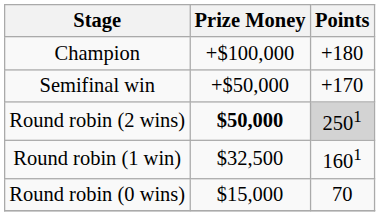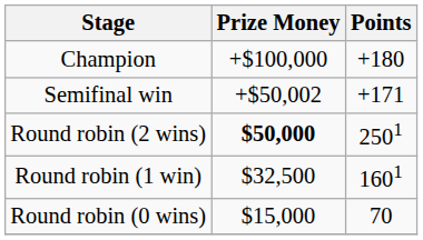Semifinal win | Prize Money: +$50,000 -> +$50,002
Semifinal win | Points: +170 -> +171
Round robin (2 wins) | Points: lightgrey background -> no background
